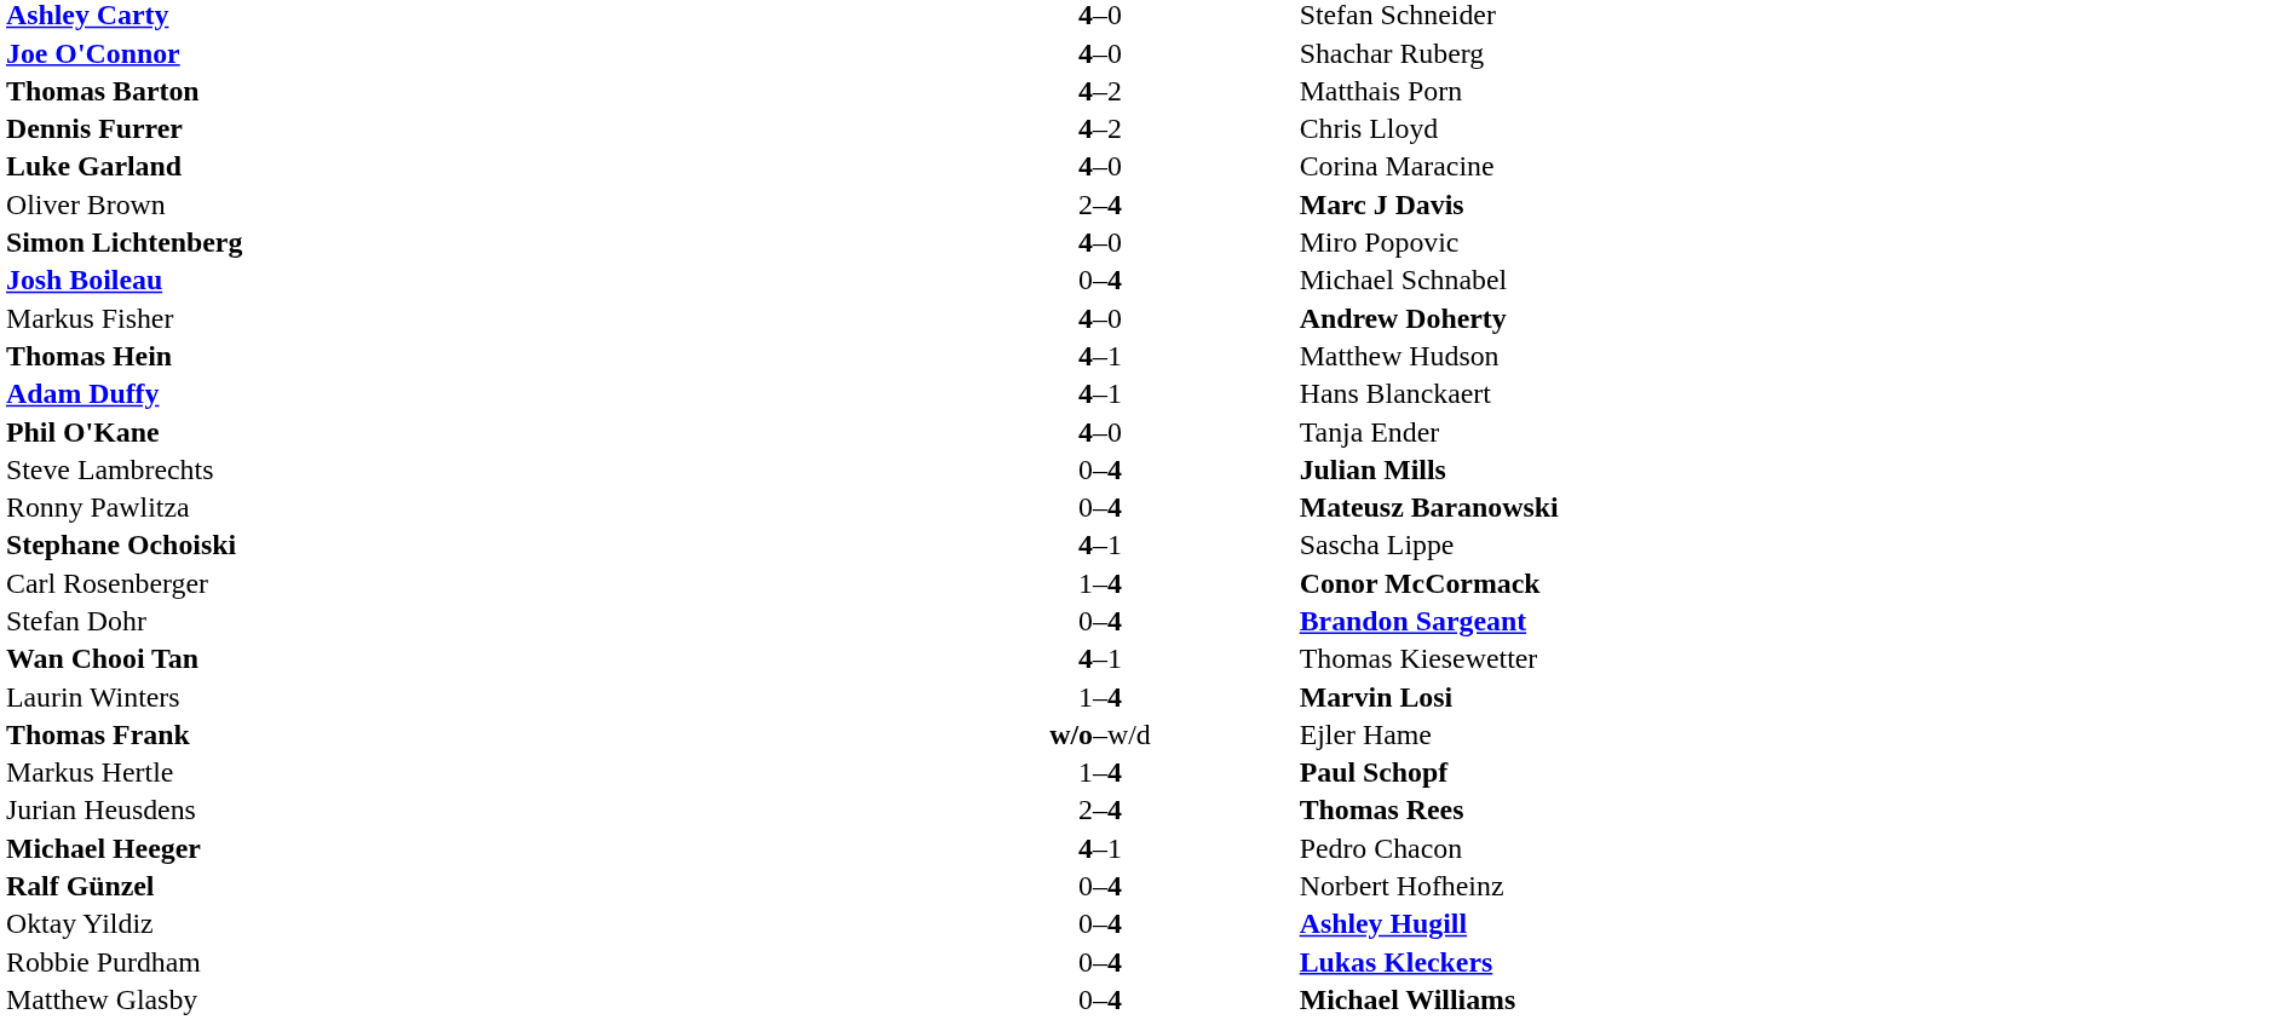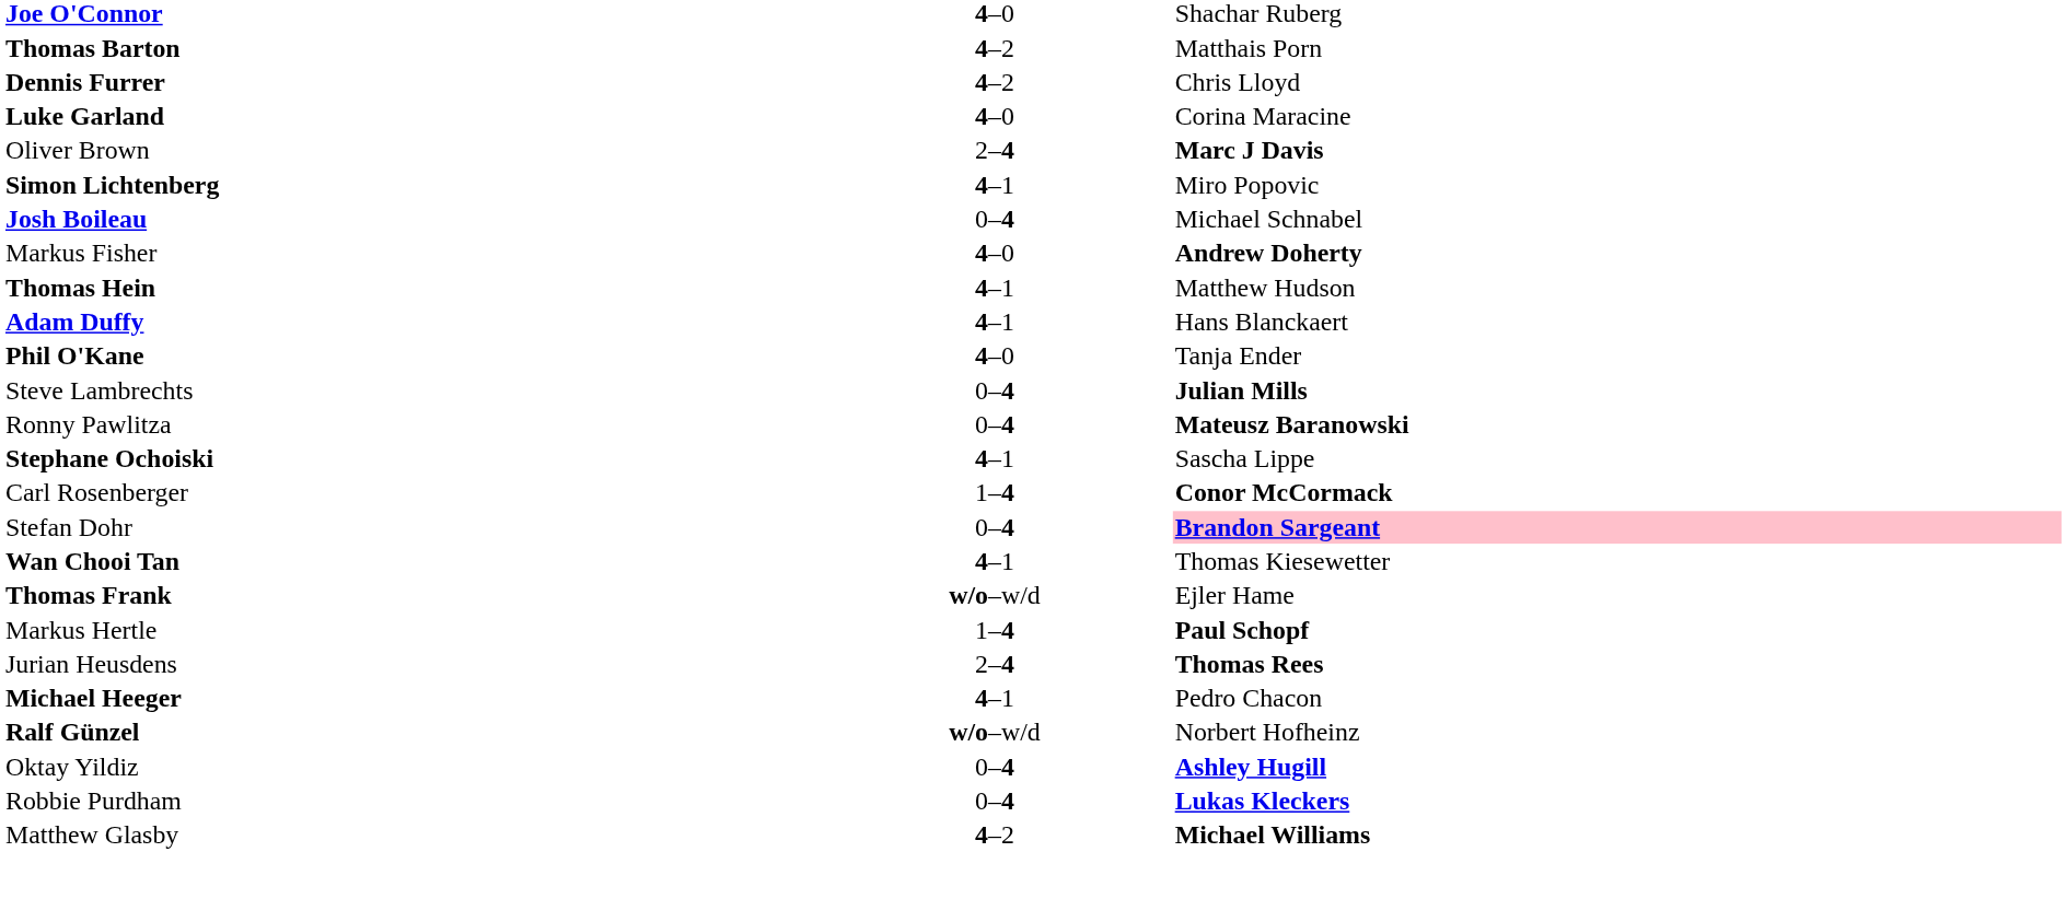- row: Ashley Carty | 4–0 | Stefan Schneider
Simon Lichtenberg | column 2: 4–0 -> 4–1
Stefan Dohr | column 3: no background -> pink background
- row: Laurin Winters | 1–4 | Marvin Losi
Ralf Günzel | column 2: 0–4 -> w/o–w/d
Matthew Glasby | column 2: 0–4 -> 4–2
